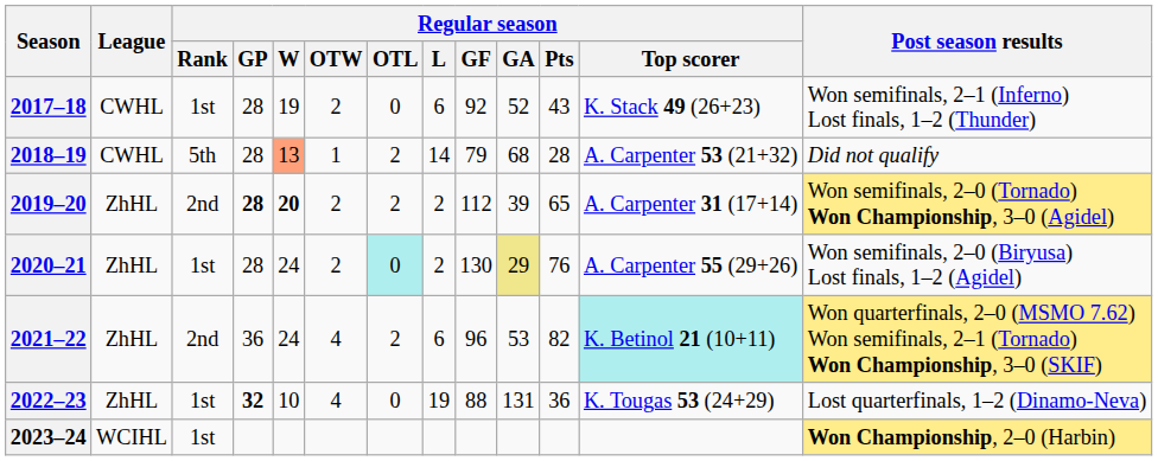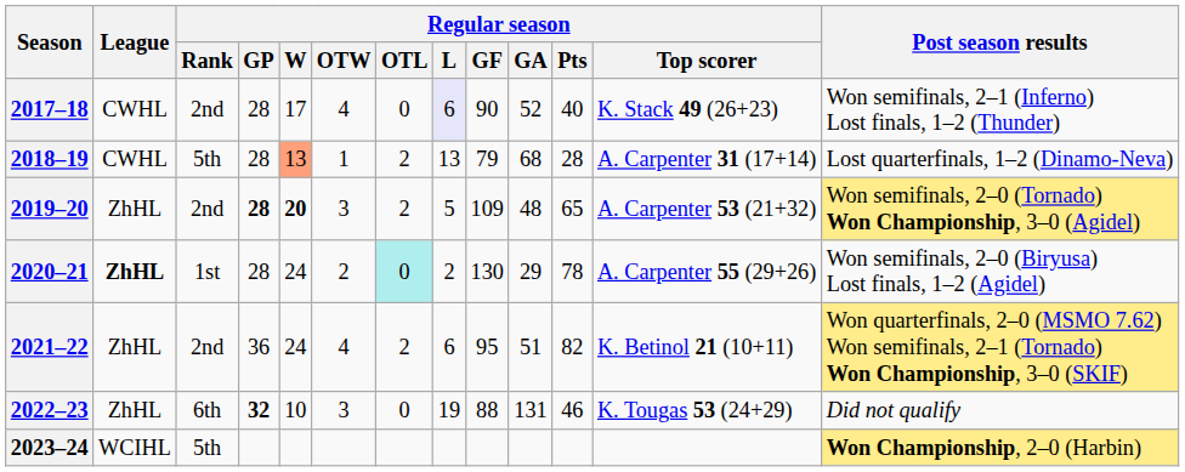2017–18 | Regular season / Rank: 1st -> 2nd
2017–18 | Regular season / W: 19 -> 17
2017–18 | Regular season / OTW: 2 -> 4
2017–18 | Regular season / L: no background -> lavender background
2017–18 | Regular season / GF: 92 -> 90
2017–18 | Regular season / Pts: 43 -> 40
2018–19 | Regular season / L: 14 -> 13
2018–19 | Regular season / Top scorer: A. Carpenter 53 (21+32) -> A. Carpenter 31 (17+14)
2018–19 | Post season results: Did not qualify -> Lost quarterfinals, 1–2 (Dinamo-Neva)
2019–20 | Regular season / OTW: 2 -> 3
2019–20 | Regular season / L: 2 -> 5
2019–20 | Regular season / GF: 112 -> 109
2019–20 | Regular season / GA: 39 -> 48
2019–20 | Regular season / Top scorer: A. Carpenter 31 (17+14) -> A. Carpenter 53 (21+32)
2020–21 | League: normal -> bold
2020–21 | Regular season / GA: khaki background -> no background
2020–21 | Regular season / Pts: 76 -> 78
2021–22 | Regular season / GF: 96 -> 95
2021–22 | Regular season / GA: 53 -> 51
2021–22 | Regular season / Top scorer: paleturquoise background -> no background
2022–23 | Regular season / Rank: 1st -> 6th
2022–23 | Regular season / OTW: 4 -> 3
2022–23 | Regular season / Pts: 36 -> 46
2022–23 | Post season results: Lost quarterfinals, 1–2 (Dinamo-Neva) -> Did not qualify
2023–24 | Regular season / Rank: 1st -> 5th
